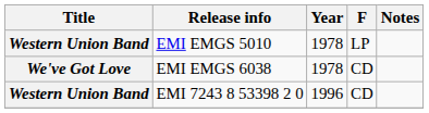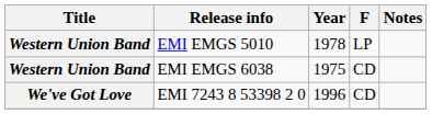EMI EMGS 6038 | Title: We've Got Love -> Western Union Band
EMI EMGS 6038 | Year: 1978 -> 1975
EMI 7243 8 53398 2 0 | Title: Western Union Band -> We've Got Love
